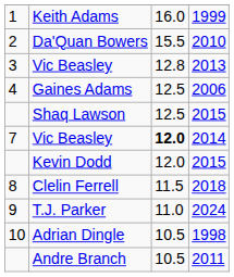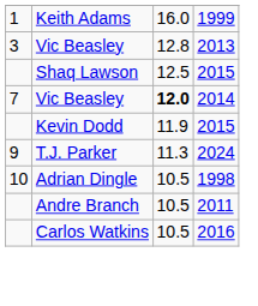- row: 2 | Da'Quan Bowers | 15.5 | 2010
- row: 4 | Gaines Adams | 12.5 | 2006
Kevin Dodd | column 3: 12.0 -> 11.9
- row: 8 | Clelin Ferrell | 11.5 | 2018
T.J. Parker | column 3: 11.0 -> 11.3
+ row: Carlos Watkins | 10.5 | 2016
